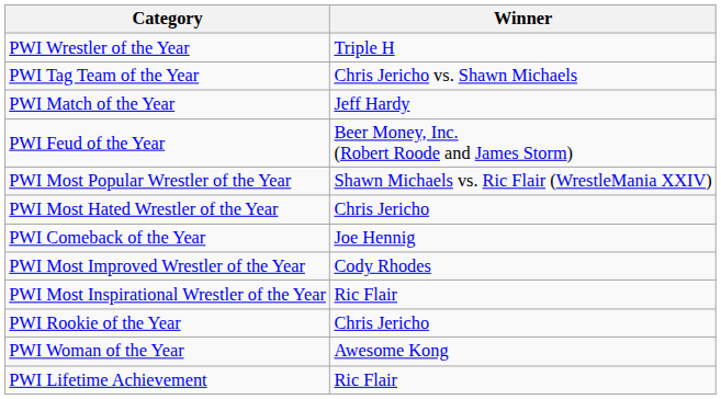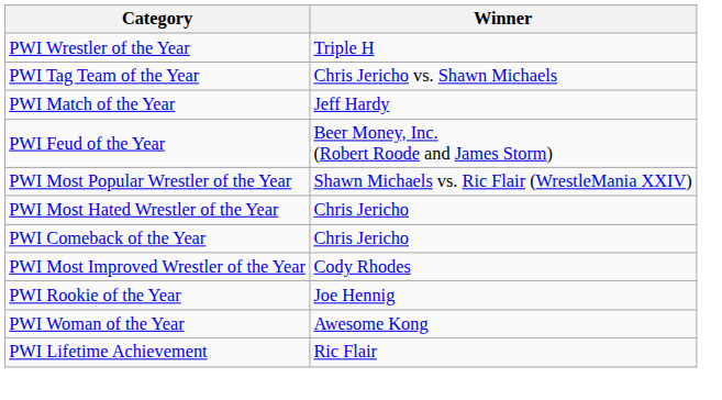PWI Comeback of the Year | Winner: Joe Hennig -> Chris Jericho
- row: PWI Most Inspirational Wrestler of the Year | Ric Flair
PWI Rookie of the Year | Winner: Chris Jericho -> Joe Hennig
